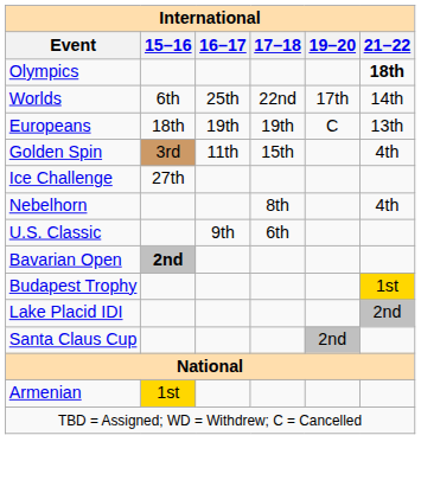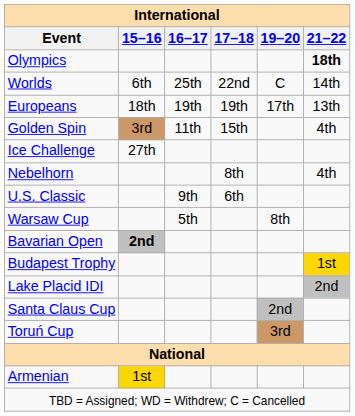Worlds | 19–20: 17th -> C
Europeans | 19–20: C -> 17th
+ row: Warsaw Cup | 5th | 8th
+ row: Toruń Cup | 3rd
